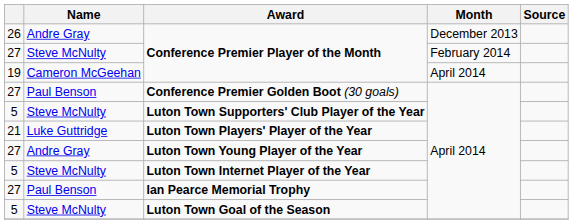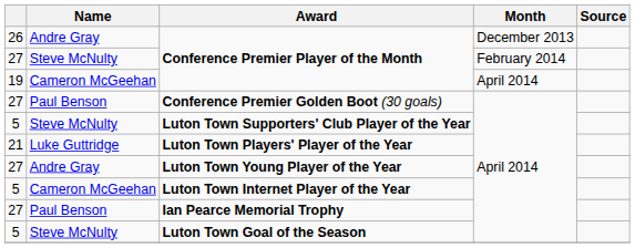Luton Town Internet Player of the Year | Name: Steve McNulty -> Cameron McGeehan
